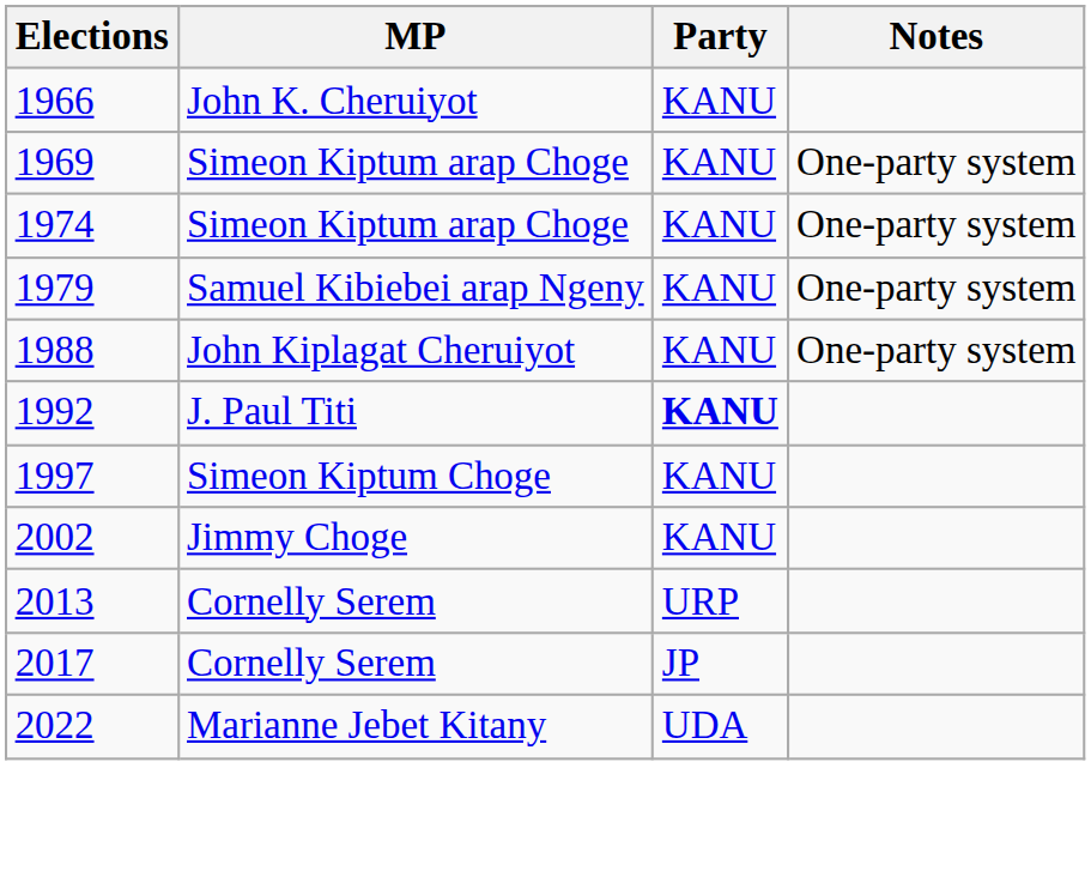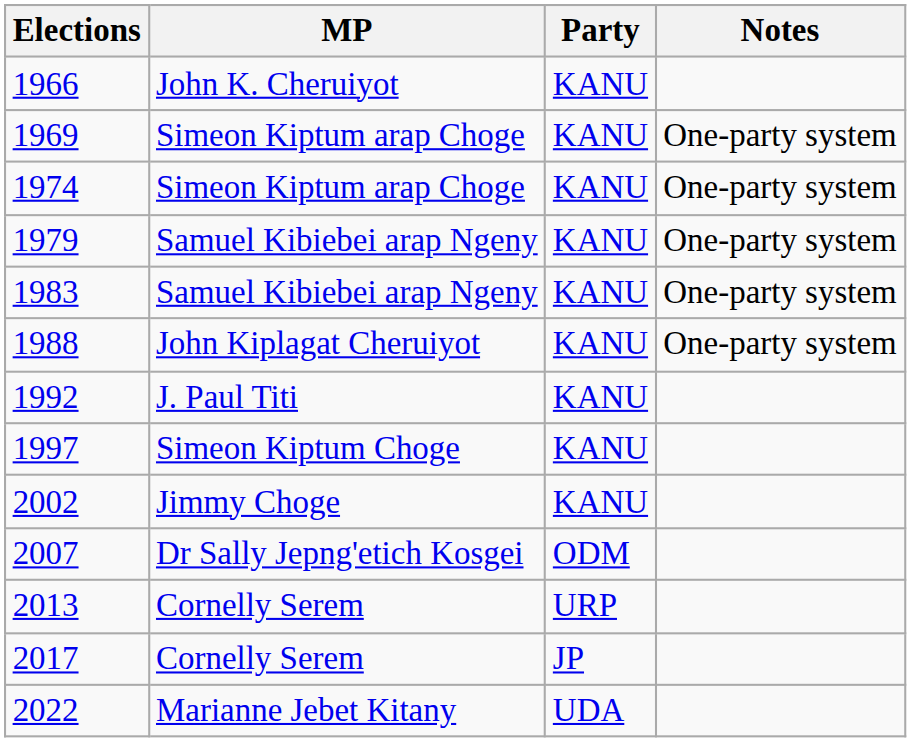+ row: 1983 | Samuel Kibiebei arap Ngeny | KANU | One-party system
1992 | Party: bold -> normal
+ row: 2007 | Dr Sally Jepng'etich Kosgei | ODM
